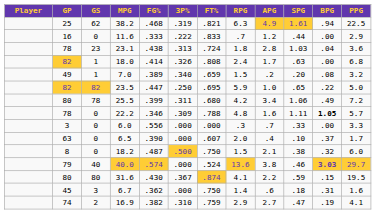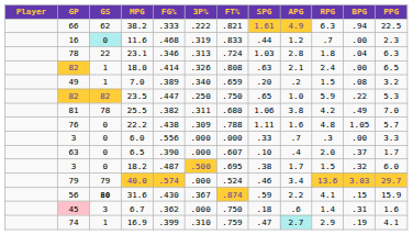columns swapped: RPG <-> SPG
38.2 | GP: 25 -> 66
38.2 | FG%: .468 -> .333
38.2 | 3P%: .319 -> .222
11.6 | GS: no background -> paleturquoise background
11.6 | FG%: .333 -> .468
11.6 | 3P%: .222 -> .319
11.6 | PPG: 2.9 -> 2.3
23.1 | GS: 23 -> 22
23.1 | FG%: .438 -> .346
23.1 | PPG: 3.6 -> 6.3
18.0 | APG: 1.7 -> 2.1
18.0 | PPG: 6.8 -> 6.5
23.5 | FT%: .695 -> .750
23.5 | PPG: 5.0 -> 5.3
25.5 | GP: 80 -> 81
25.5 | FG%: .399 -> .382
25.5 | APG: 3.4 -> 3.8
25.5 | PPG: 7.2 -> 7.0
22.2 | GP: 78 -> 76
22.2 | FG%: .346 -> .438
22.2 | BPG: bold -> normal
18.2 | GP: 8 -> 3
18.2 | FT%: .750 -> .695
18.2 | APG: 2.1 -> 1.7
40.0 | GS: 40 -> 79
40.0 | APG: 3.8 -> 3.4
40.0 | BPG: bold -> normal
31.6 | GP: 80 -> 56
31.6 | GS: normal -> bold
31.6 | PPG: 19.5 -> 15.9
6.7 | GP: no background -> pink background
16.9 | GS: 2 -> 1
16.9 | FG%: .382 -> .399
16.9 | APG: no background -> paleturquoise background
